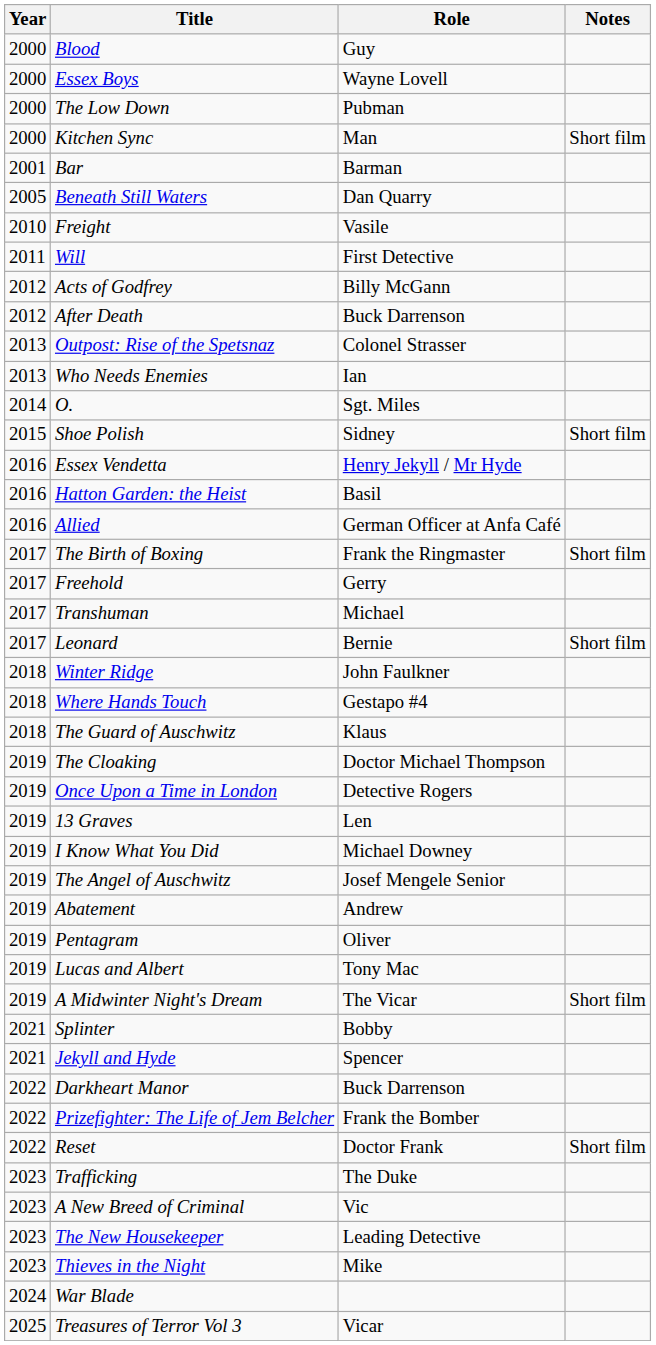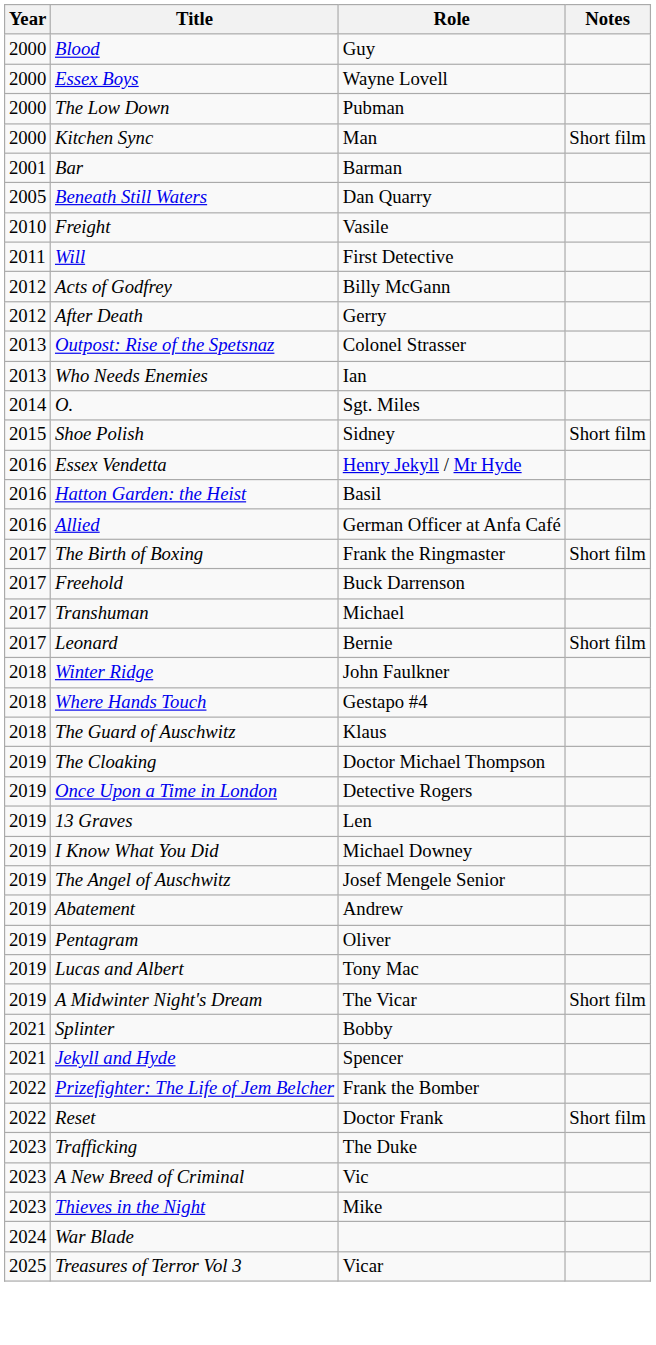After Death | Role: Buck Darrenson -> Gerry
Freehold | Role: Gerry -> Buck Darrenson
- row: 2022 | Darkheart Manor | Buck Darrenson
- row: 2023 | The New Housekeeper | Leading Detective
